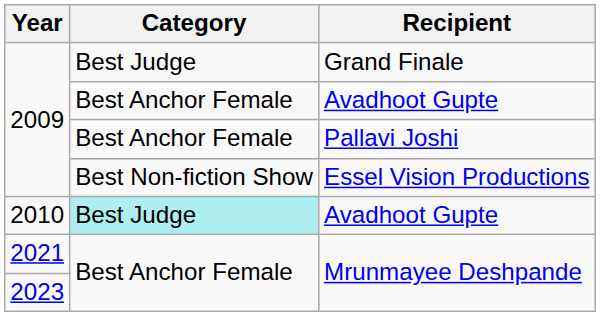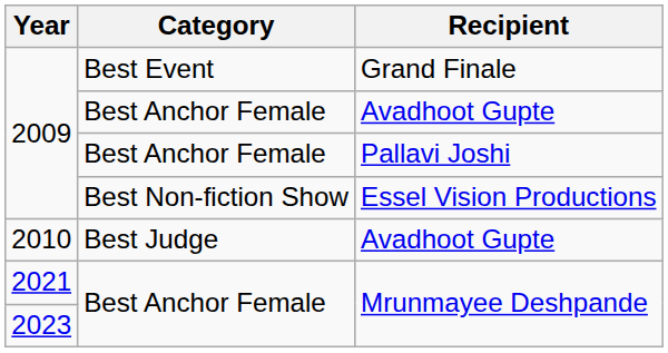Grand Finale | Category: Best Judge -> Best Event
2010 / Avadhoot Gupte | Category: paleturquoise background -> no background
